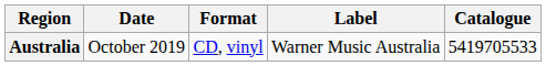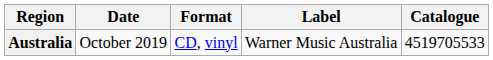Australia | Catalogue: 5419705533 -> 4519705533
